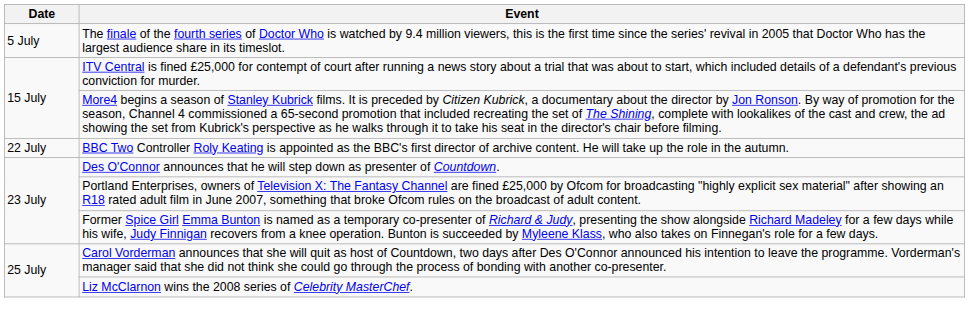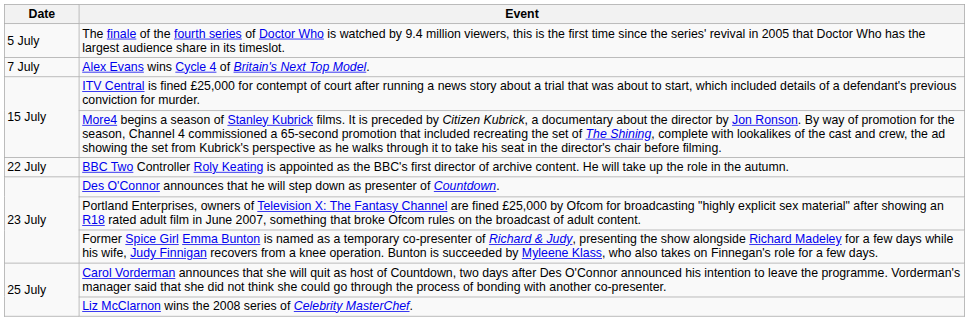+ row: 7 July | Alex Evans wins Cycle 4 of Britain's Next Top Model.
